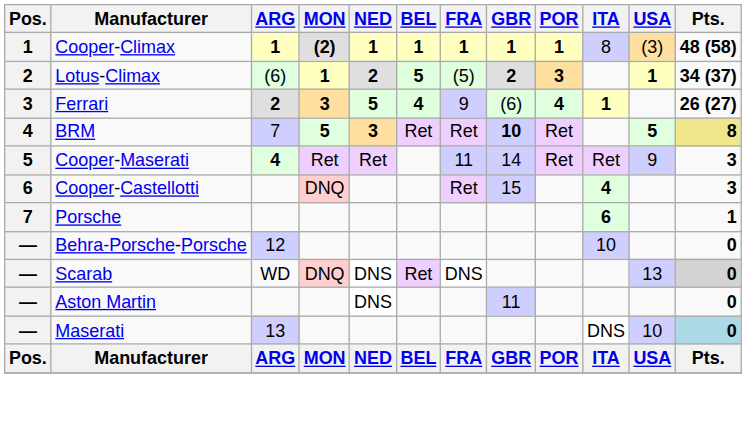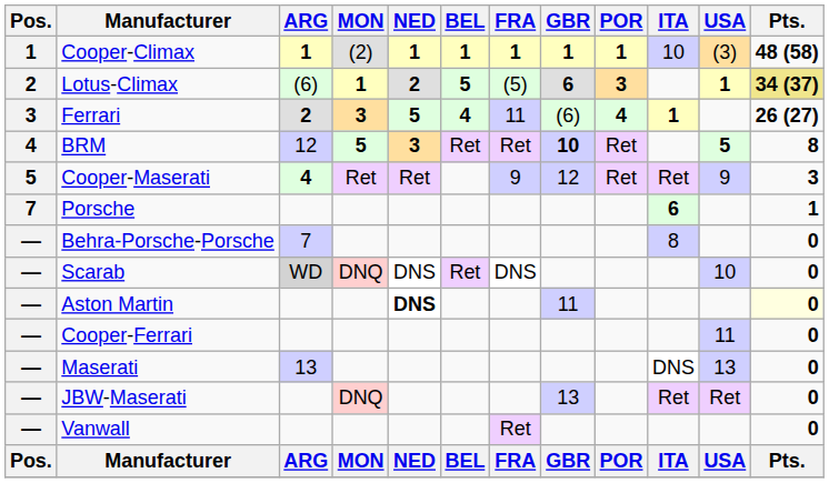Cooper-Climax | MON: bold -> normal
Cooper-Climax | ITA: 8 -> 10
Lotus-Climax | GBR: 2 -> 6
Lotus-Climax | Pts.: no background -> khaki background
Ferrari | FRA: 9 -> 11
BRM | ARG: 7 -> 12
BRM | Pts.: khaki background -> no background
Cooper-Maserati | FRA: 11 -> 9
Cooper-Maserati | GBR: 14 -> 12
- row: 6 | Cooper-Castellotti | DNQ | Ret | 15 | 4 | 3
Behra-Porsche-Porsche | ARG: 12 -> 7
Behra-Porsche-Porsche | ITA: 10 -> 8
Scarab | ARG: no background -> lightgrey background
Scarab | USA: 13 -> 10
Scarab | Pts.: lightgrey background -> no background
Aston Martin | NED: normal -> bold
Aston Martin | Pts.: no background -> lightyellow background
+ row: — | Cooper-Ferrari | 11 | 0
Maserati | USA: 10 -> 13
Maserati | Pts.: lightblue background -> no background
+ row: — | JBW-Maserati | DNQ | 13 | Ret | Ret | 0
+ row: — | Vanwall | Ret | 0
